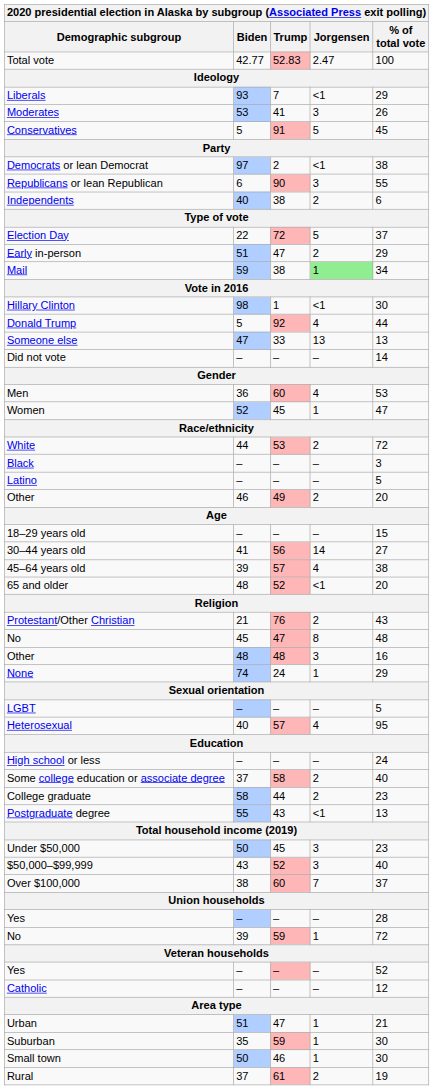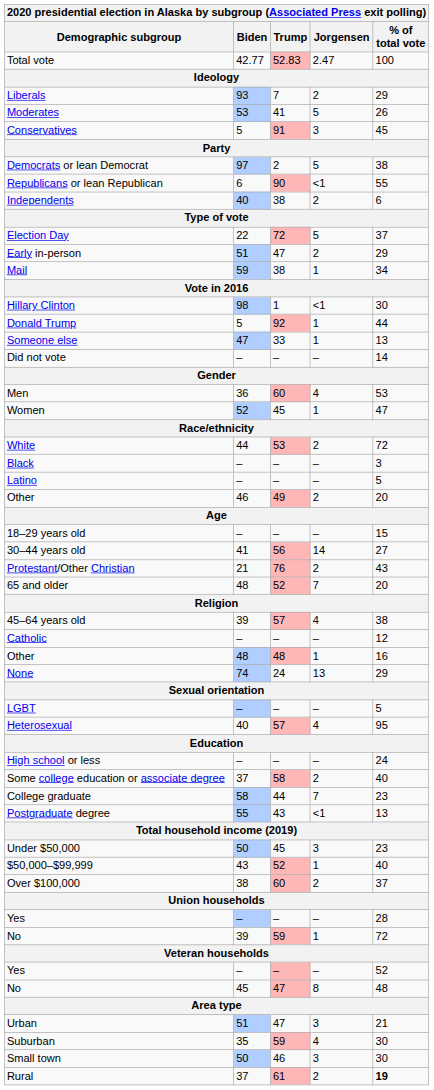Liberals | Jorgensen: <1 -> 2
Moderates | Jorgensen: 3 -> 5
Conservatives | Jorgensen: 5 -> 3
Democrats or lean Democrat | Jorgensen: <1 -> 5
Republicans or lean Republican | Jorgensen: 3 -> <1
Mail | Jorgensen: lightgreen background -> no background
Donald Trump | Jorgensen: 4 -> 1
Someone else | Jorgensen: 13 -> 1
rows swapped: 45–64 years old <-> Protestant/Other Christian
65 and older | Jorgensen: <1 -> 7
rows swapped: Catholic <-> No / 45
Other / 48 | Jorgensen: 3 -> 1
None | Jorgensen: 1 -> 13
College graduate | Jorgensen: 2 -> 7
$50,000–$99,999 | Jorgensen: 3 -> 1
Over $100,000 | Jorgensen: 7 -> 2
Urban | Jorgensen: 1 -> 3
Suburban | Jorgensen: 1 -> 4
Small town | Jorgensen: 1 -> 3
Rural | % of total vote: normal -> bold
